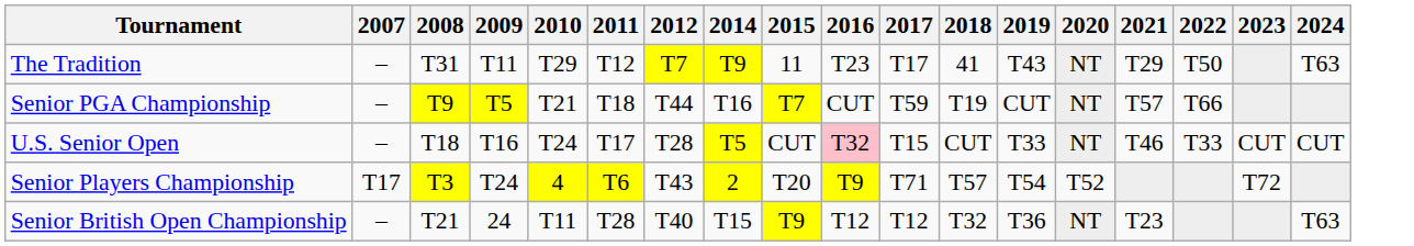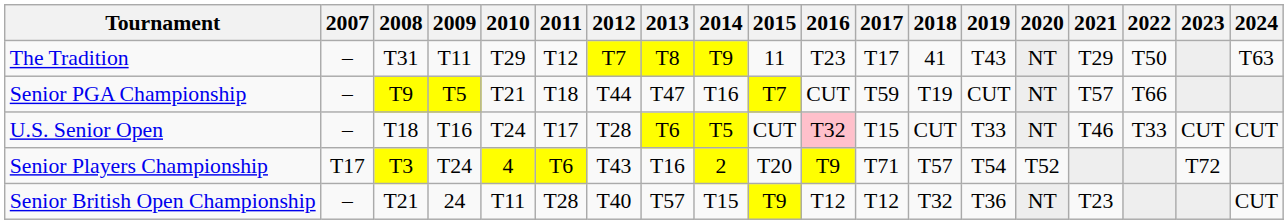+ column: 2013 | T8 | T47 | T6 | T16 | T57
Senior British Open Championship | 2024: T63 -> CUT
